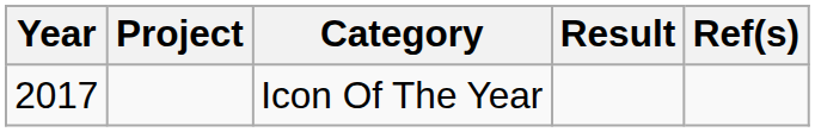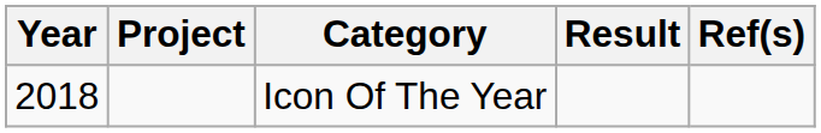Icon Of The Year | Year: 2017 -> 2018
